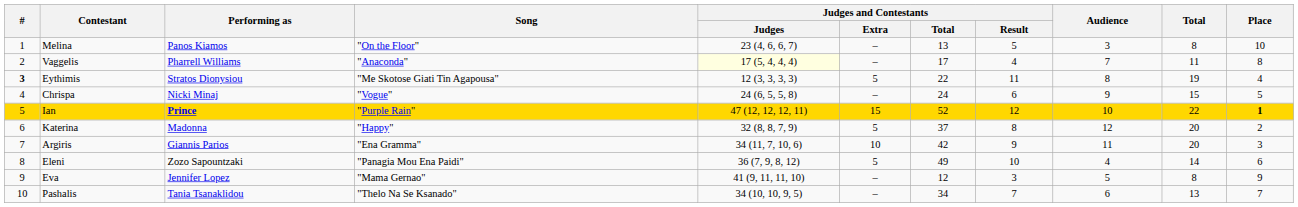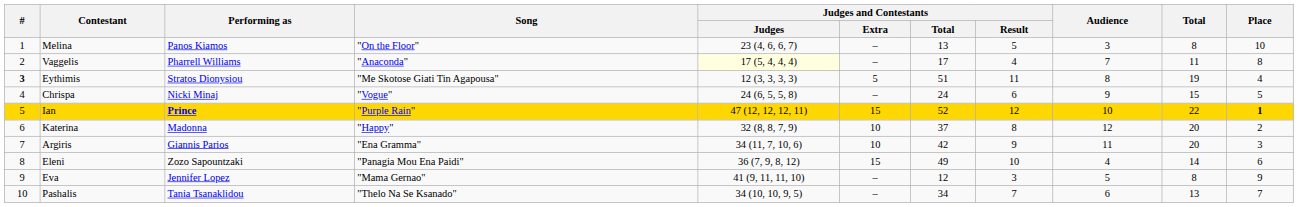Eythimis | Judges and Contestants / Total: 22 -> 51
Katerina | Judges and Contestants / Extra: 5 -> 10
Eleni | Judges and Contestants / Extra: 5 -> 15
